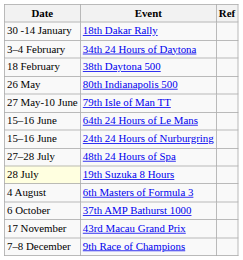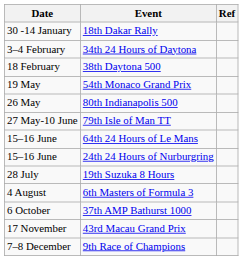+ row: 19 May | 54th Monaco Grand Prix
- row: 27–28 July | 48th 24 Hours of Spa
19th Suzuka 8 Hours | Date: lightyellow background -> no background
